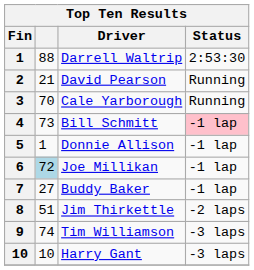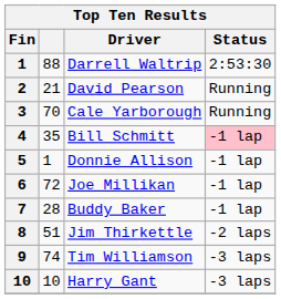Bill Schmitt | column 2: 73 -> 35
Joe Millikan | column 2: lightblue background -> no background
Buddy Baker | column 2: 27 -> 28
